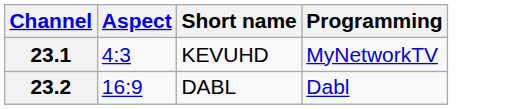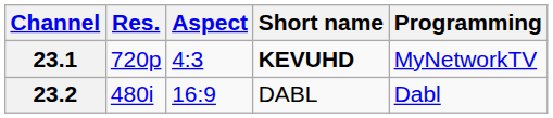+ column: Res. | 720p | 480i
23.1 | Short name: normal -> bold
